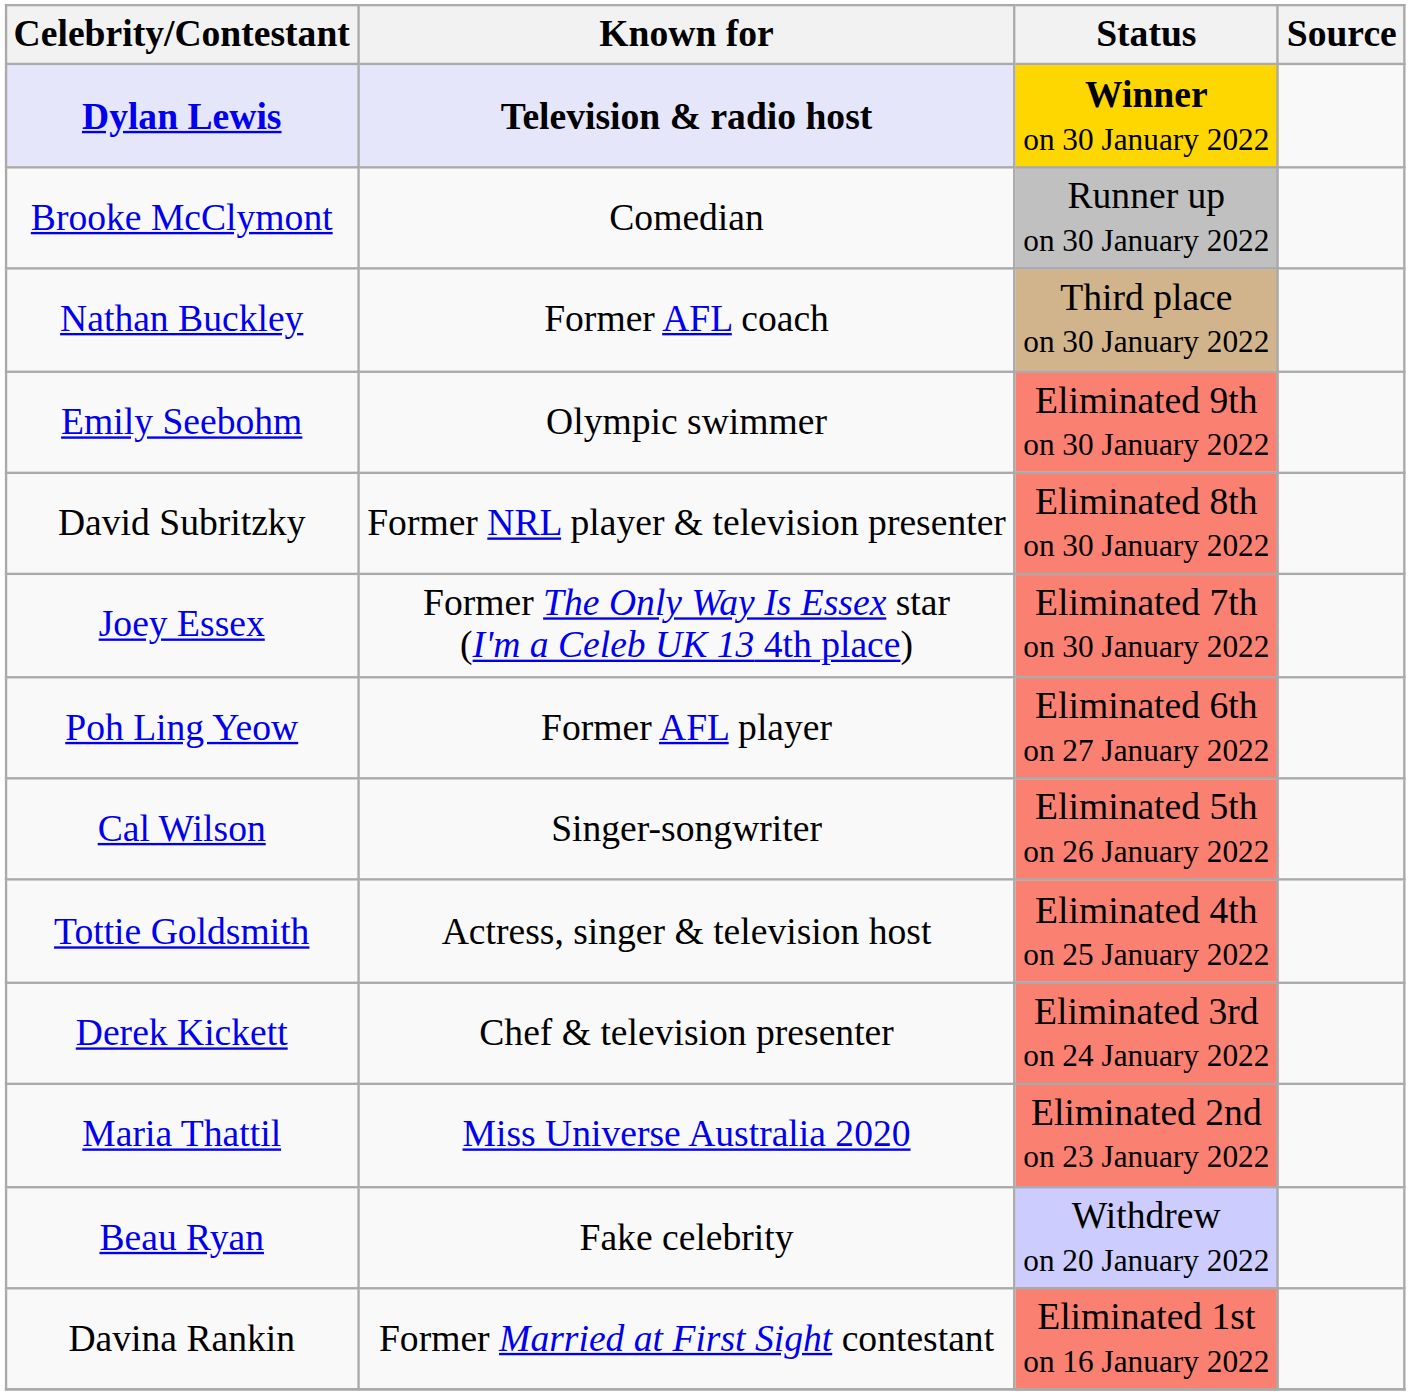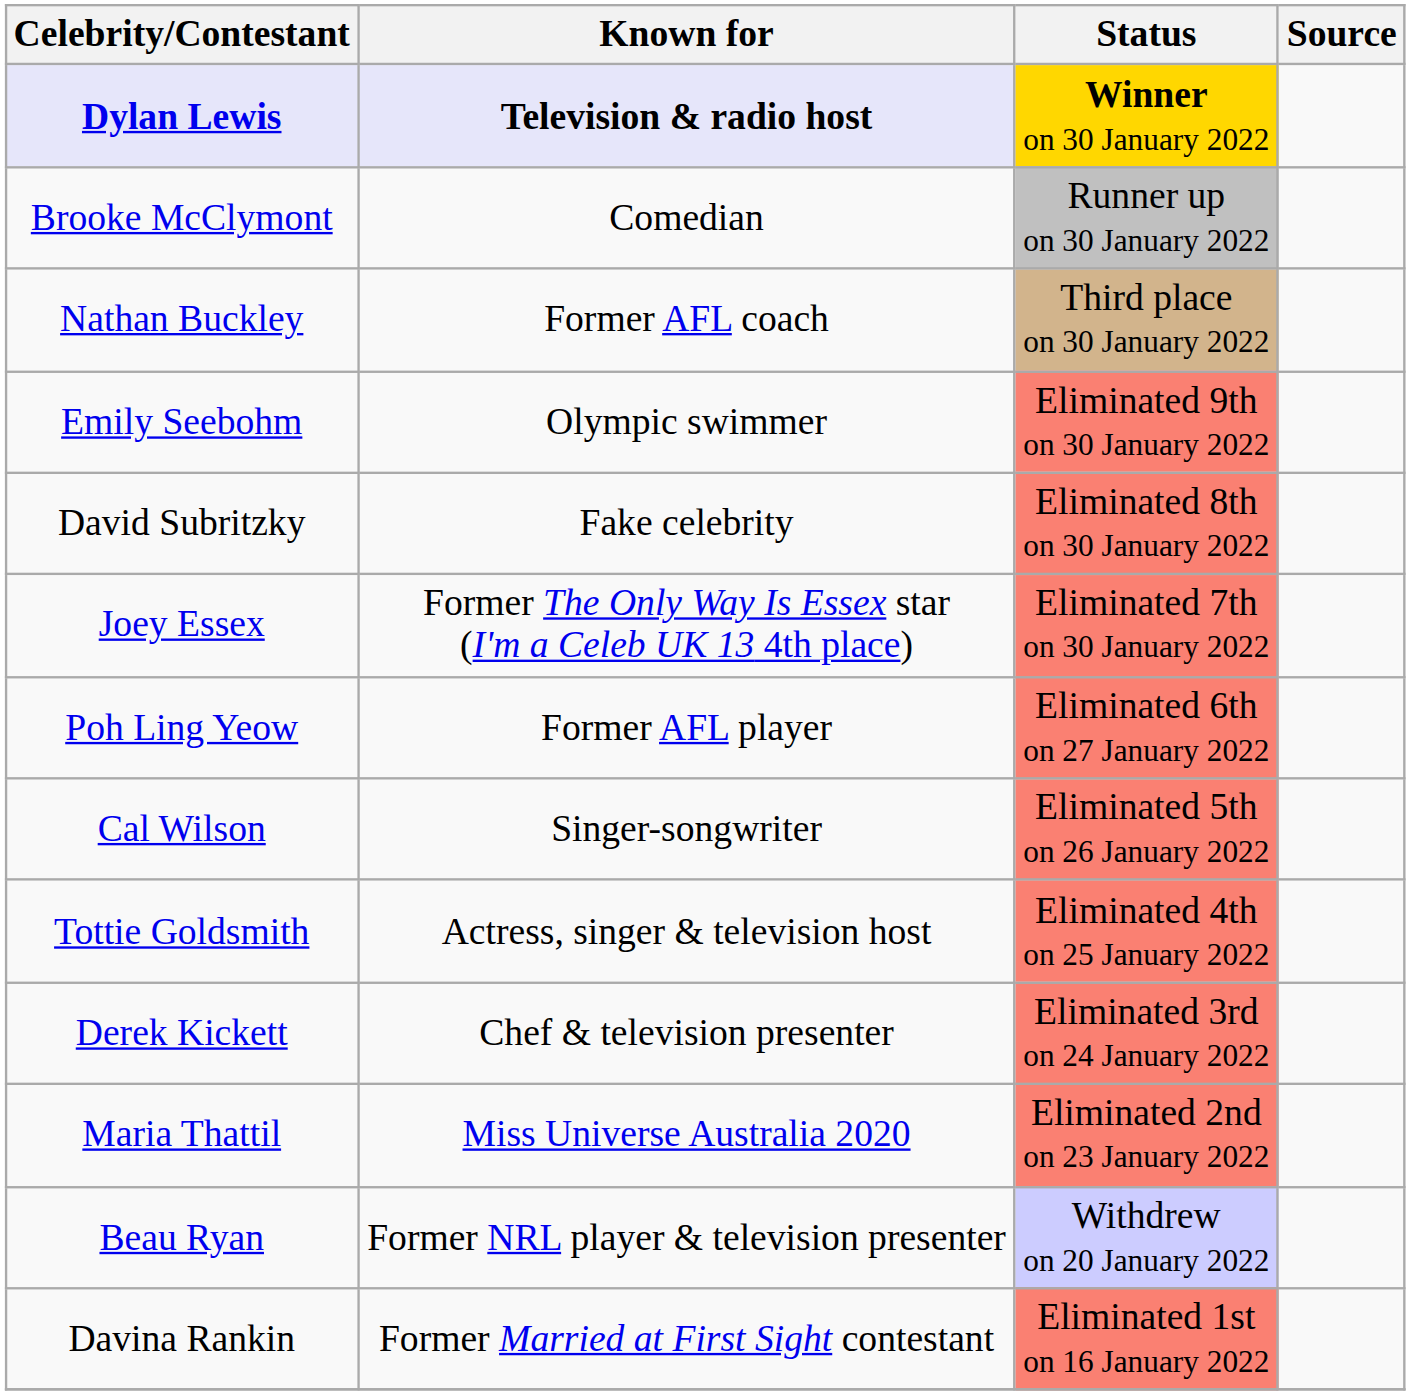David Subritzky | Known for: Former NRL player & television presenter -> Fake celebrity
Beau Ryan | Known for: Fake celebrity -> Former NRL player & television presenter
